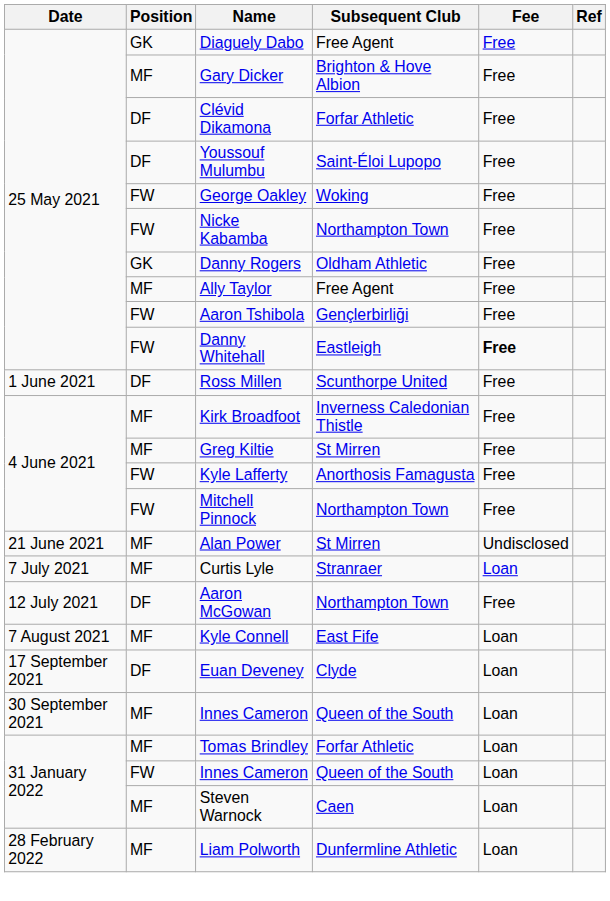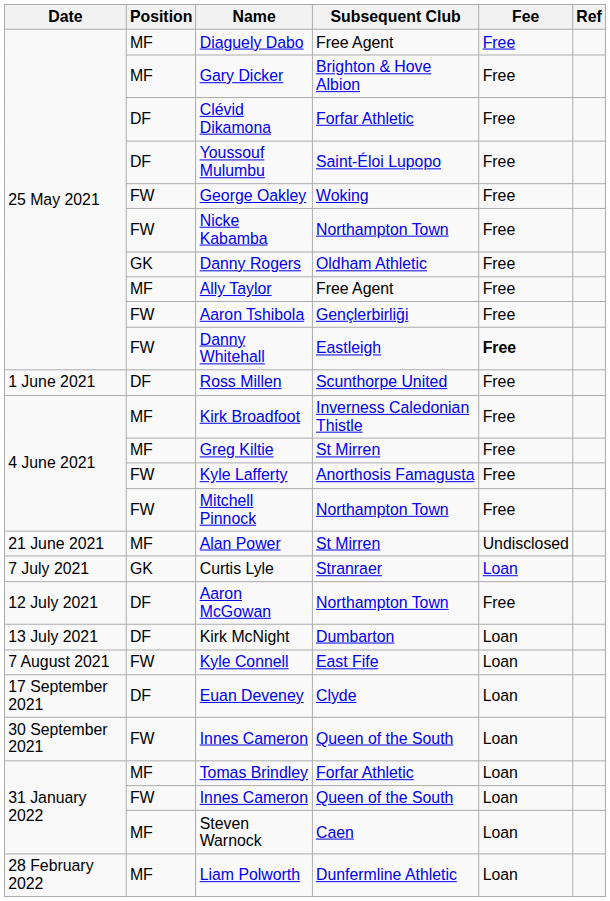Diaguely Dabo | Position: GK -> MF
Curtis Lyle | Position: MF -> GK
+ row: 13 July 2021 | DF | Kirk McNight | Dumbarton | Loan
Kyle Connell | Position: MF -> FW
30 September 2021 / Innes Cameron | Position: MF -> FW
